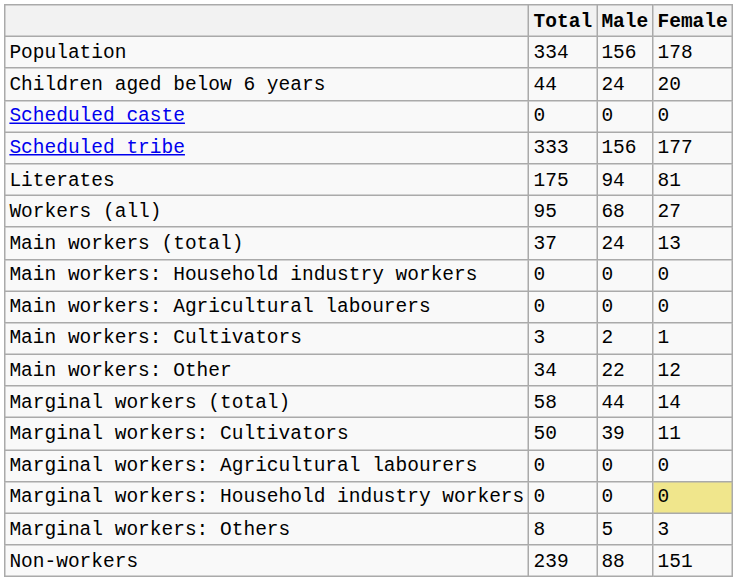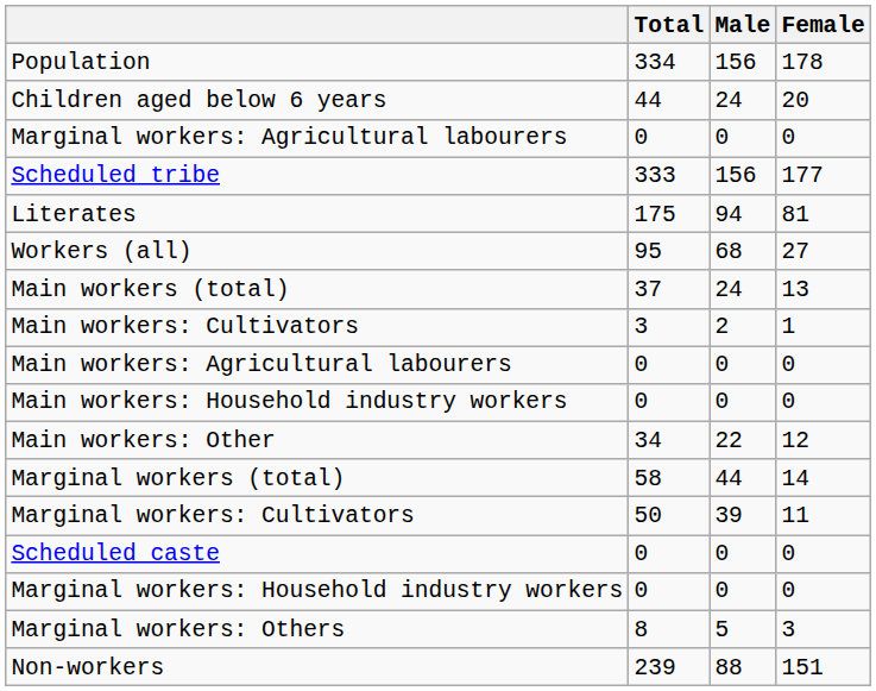rows swapped: Scheduled caste <-> Marginal workers: Agricultural labourers
rows swapped: Main workers: Cultivators <-> Main workers: Household industry workers
Marginal workers: Household industry workers | Female: khaki background -> no background
